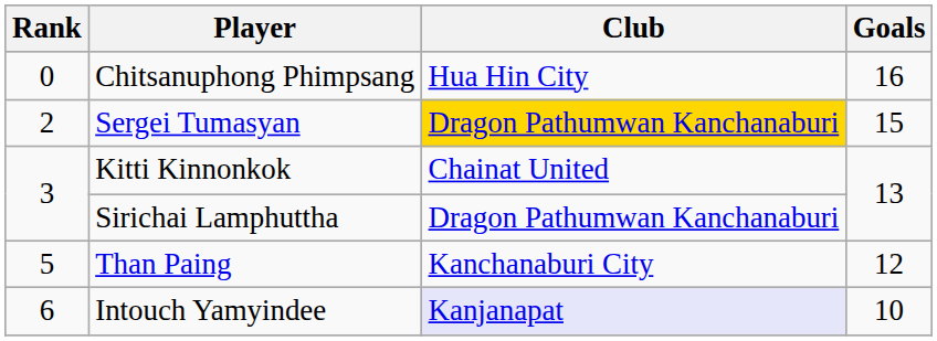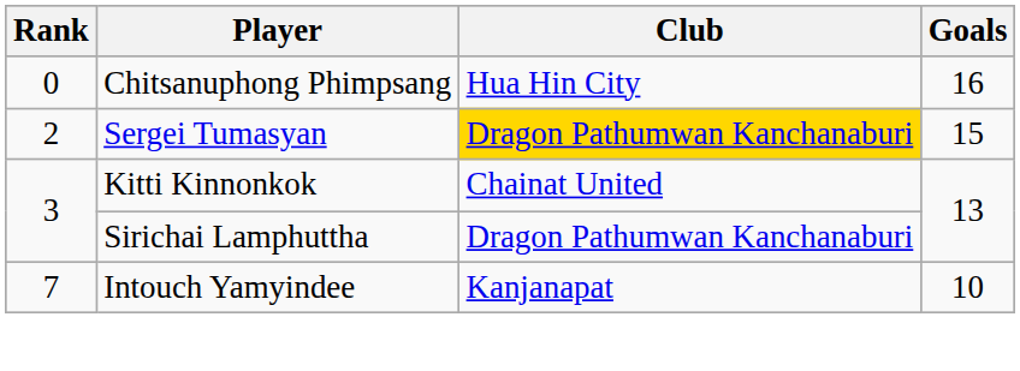- row: 5 | Than Paing | Kanchanaburi City | 12
Intouch Yamyindee | Rank: 6 -> 7
Intouch Yamyindee | Club: lavender background -> no background
